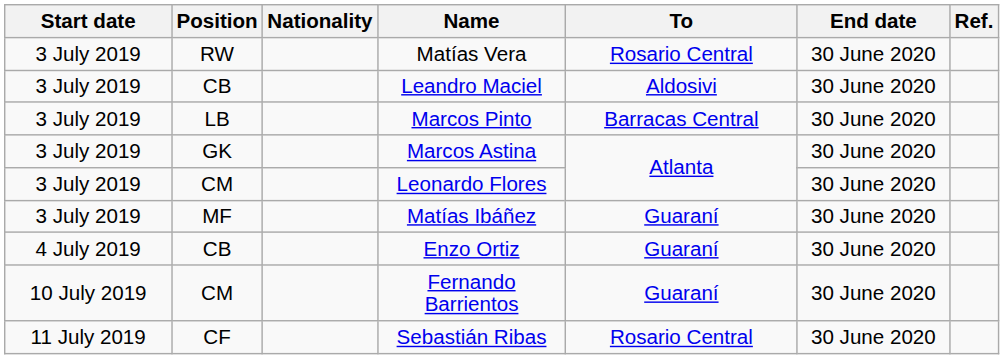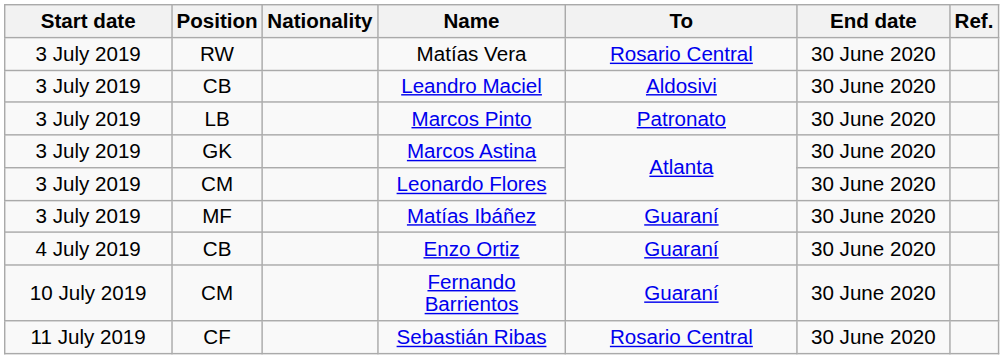Marcos Pinto | To: Barracas Central -> Patronato
